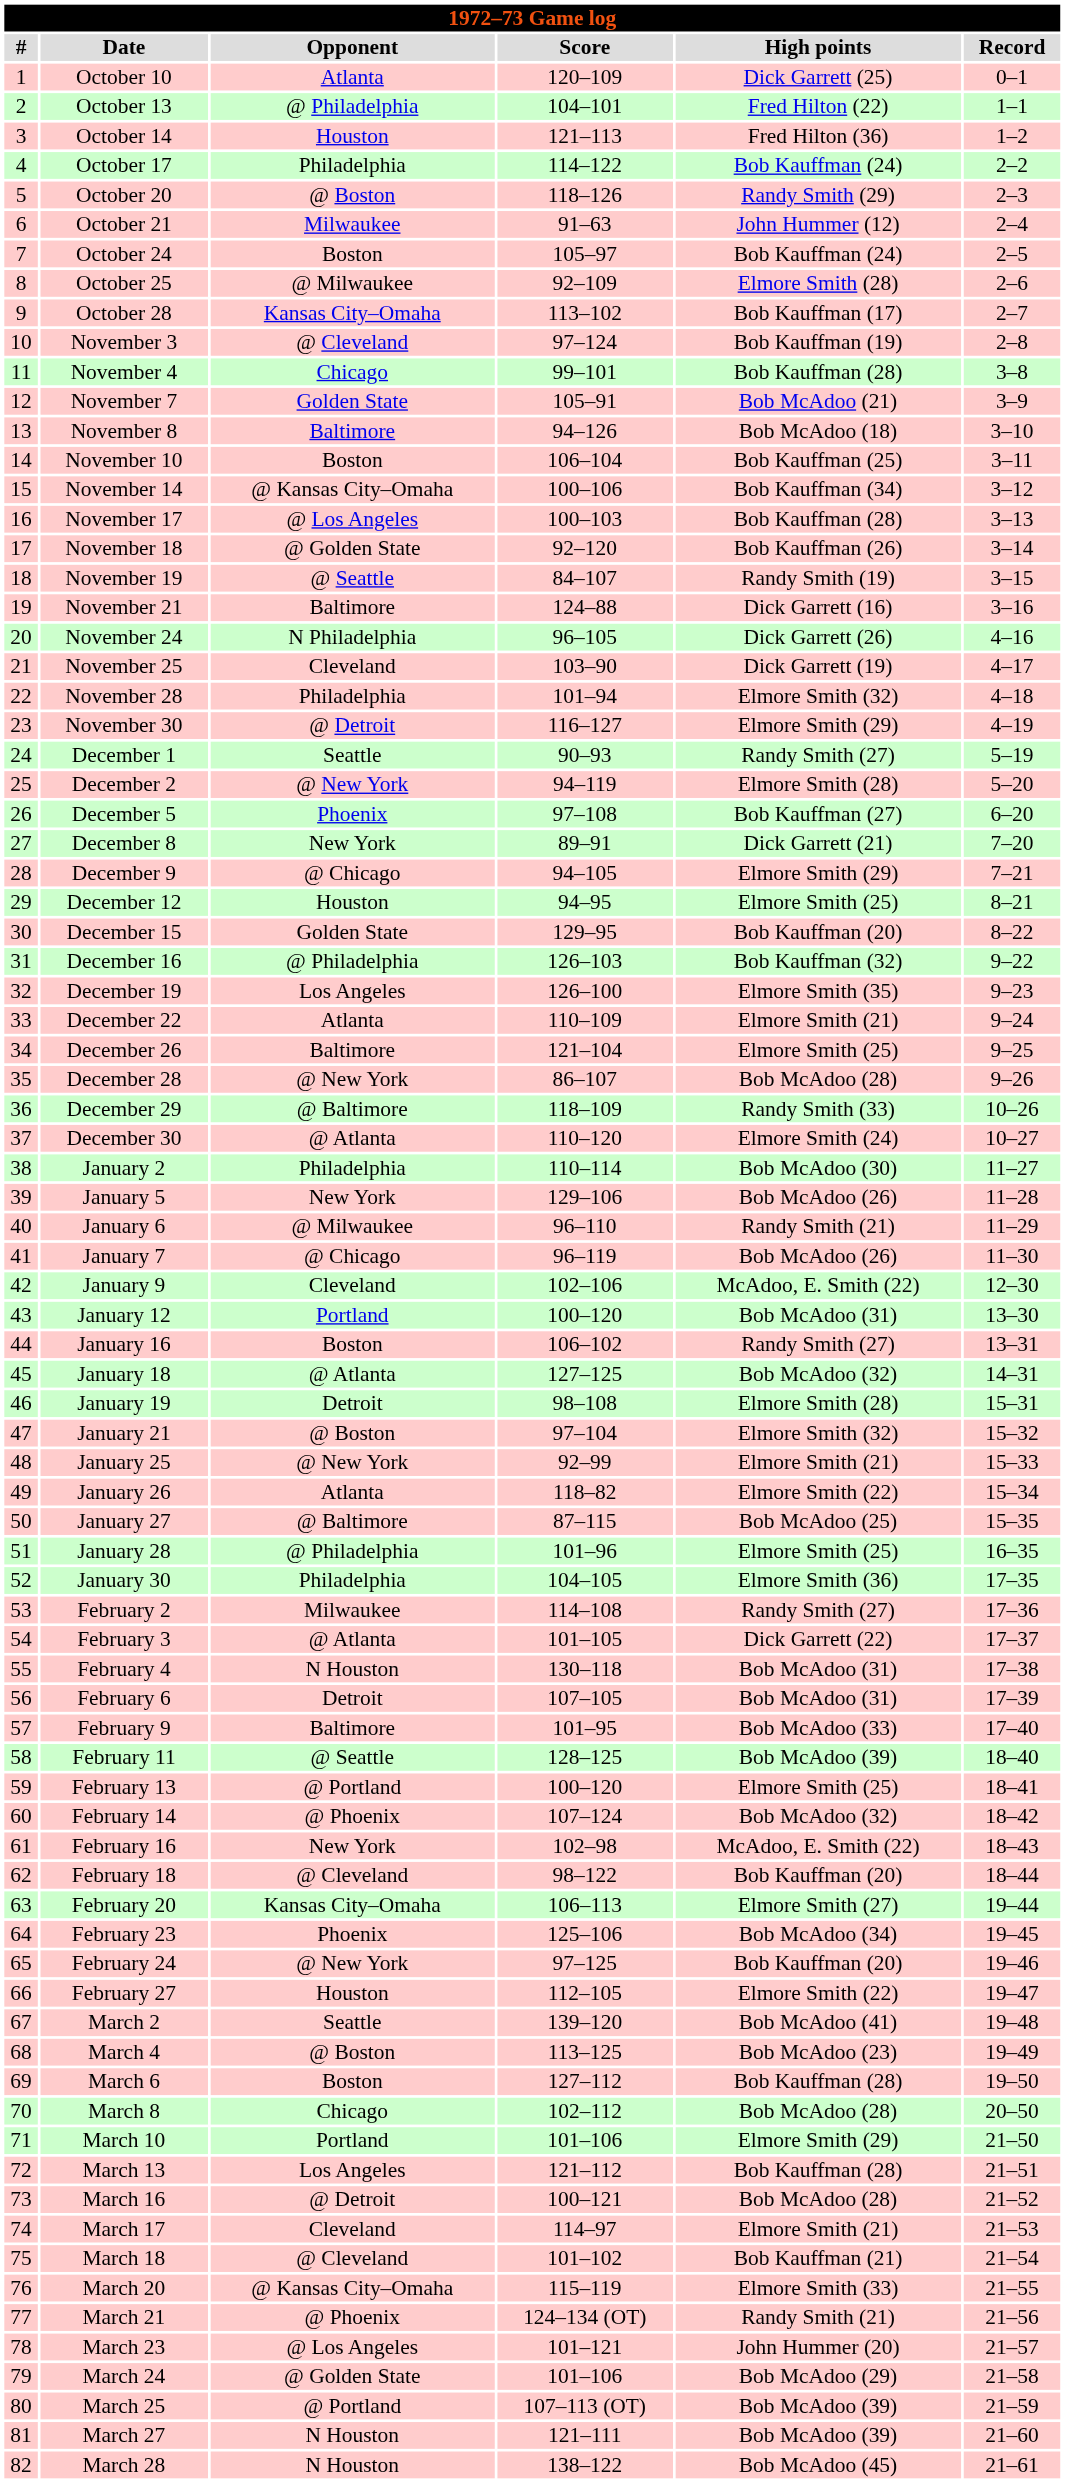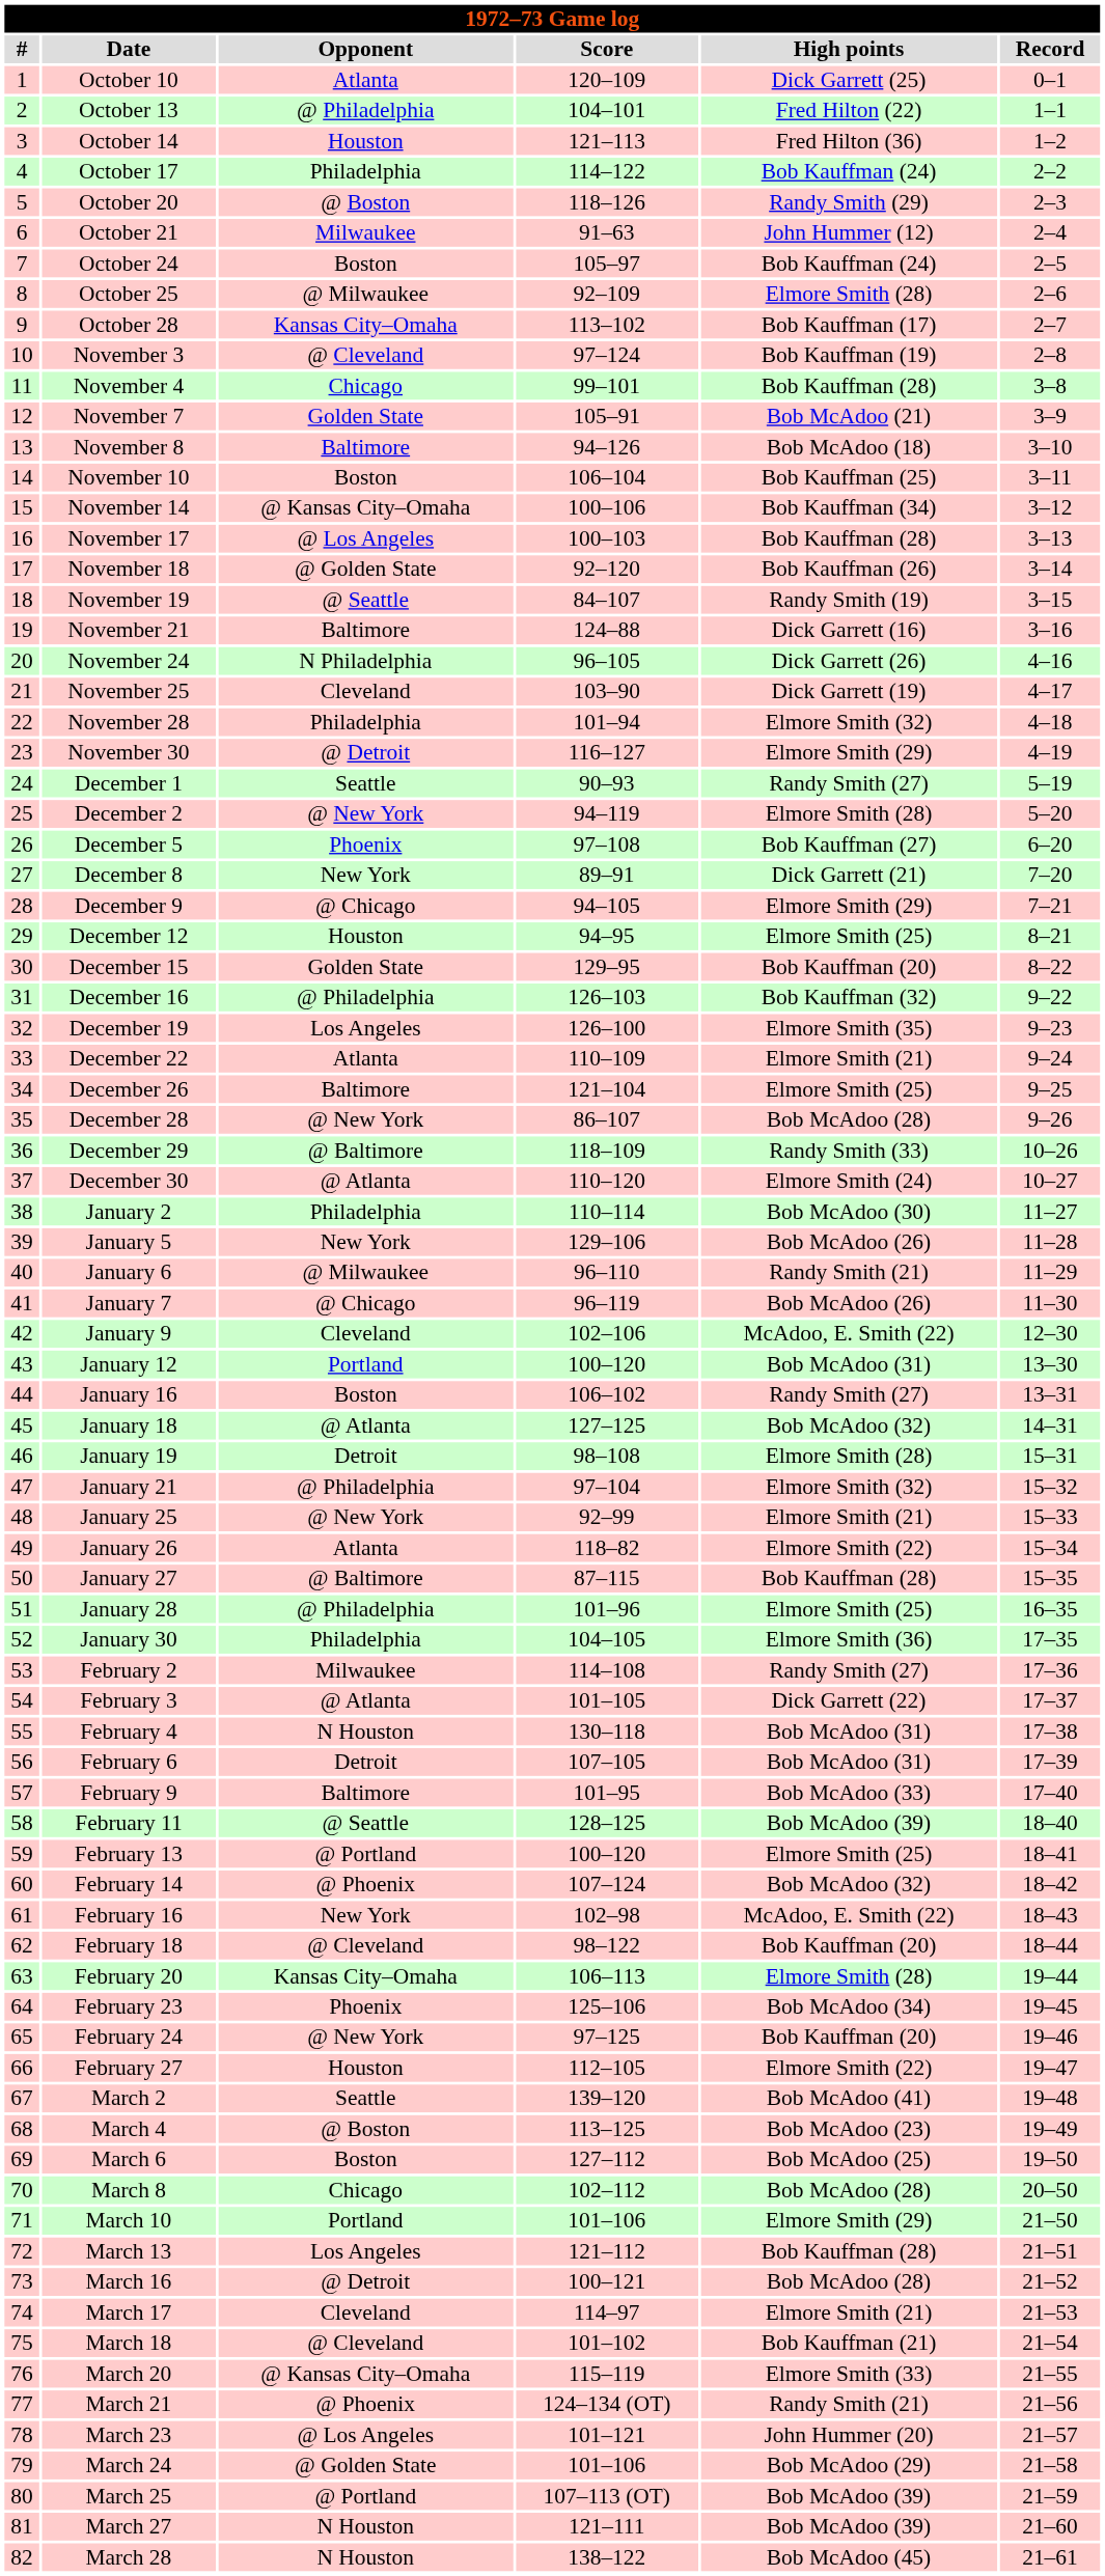January 21 | Opponent: @ Boston -> @ Philadelphia
January 27 | High points: Bob McAdoo (25) -> Bob Kauffman (28)
February 20 | High points: Elmore Smith (27) -> Elmore Smith (28)
March 6 | High points: Bob Kauffman (28) -> Bob McAdoo (25)
